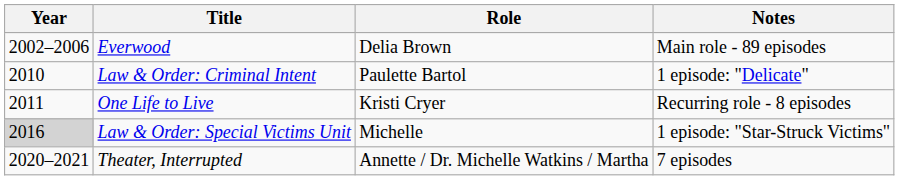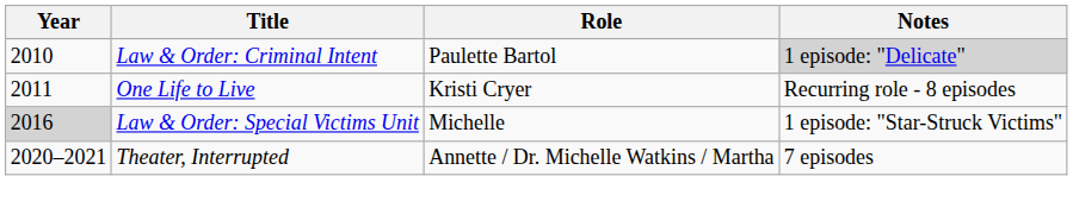- row: 2002–2006 | Everwood | Delia Brown | Main role - 89 episodes
Law & Order: Criminal Intent | Notes: no background -> lightgrey background
